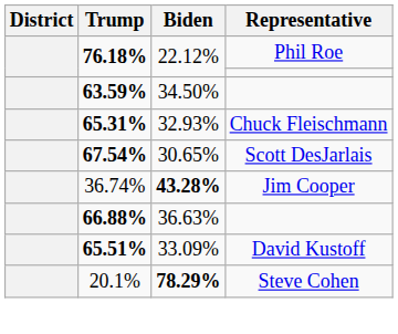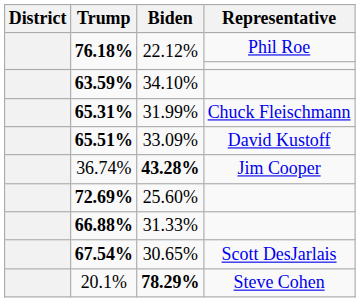63.59% | Biden: 34.50% -> 34.10%
65.31% | Biden: 32.93% -> 31.99%
rows swapped: 67.54% <-> 65.51%
+ row: 72.69% | 25.60%
66.88% | Biden: 36.63% -> 31.33%
